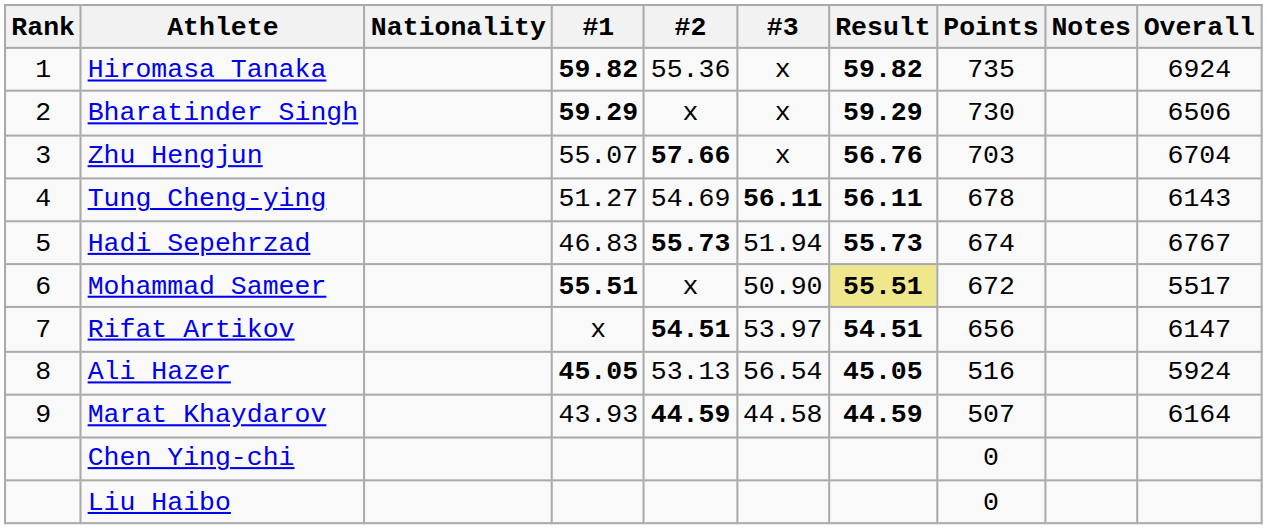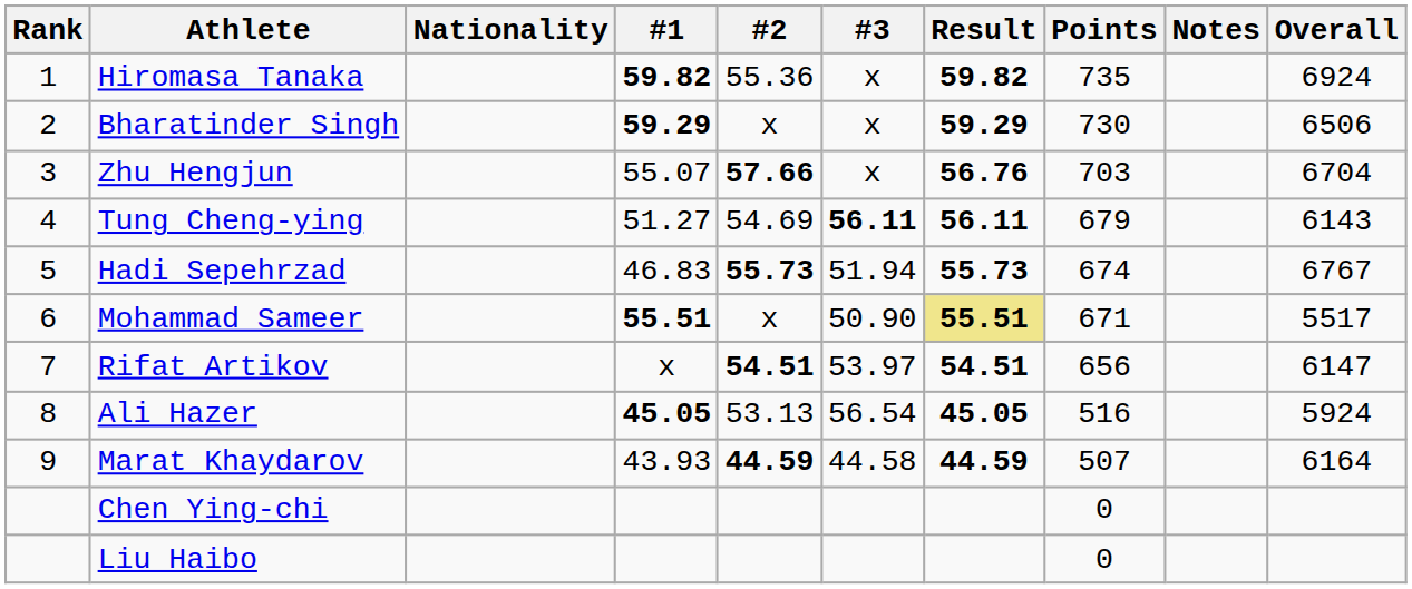Tung Cheng-ying | Points: 678 -> 679
Mohammad Sameer | Points: 672 -> 671
